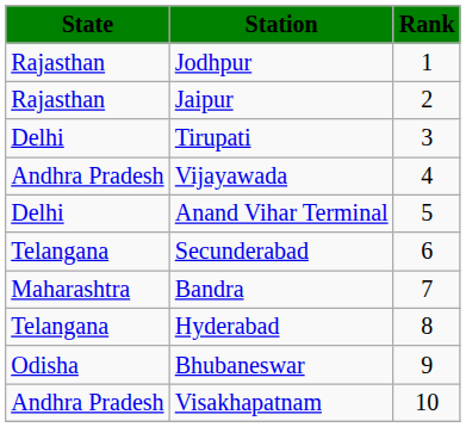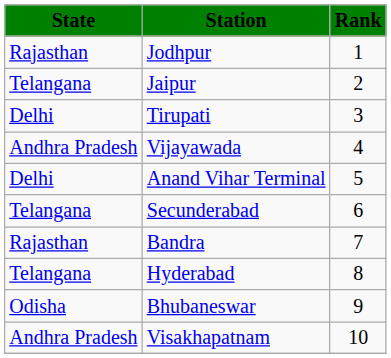Jaipur | State: Rajasthan -> Telangana
Bandra | State: Maharashtra -> Rajasthan
